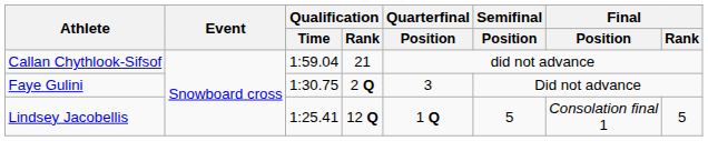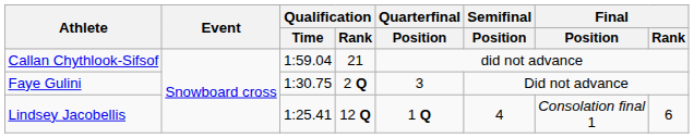Lindsey Jacobellis | Semifinal / Position: 5 -> 4
Lindsey Jacobellis | Final / Rank: 5 -> 6
